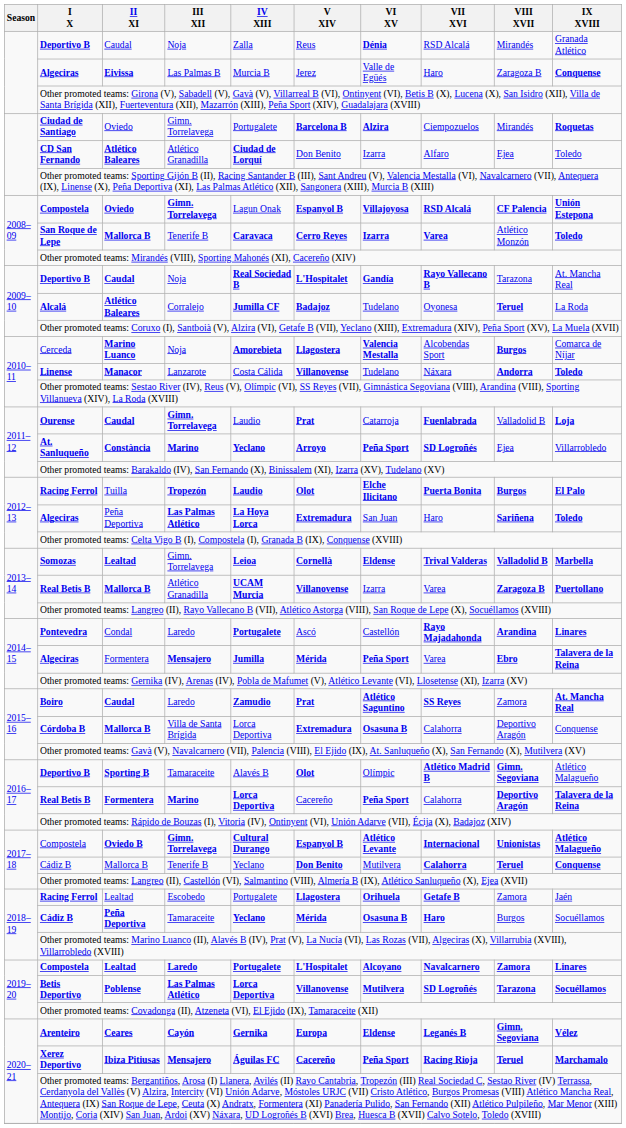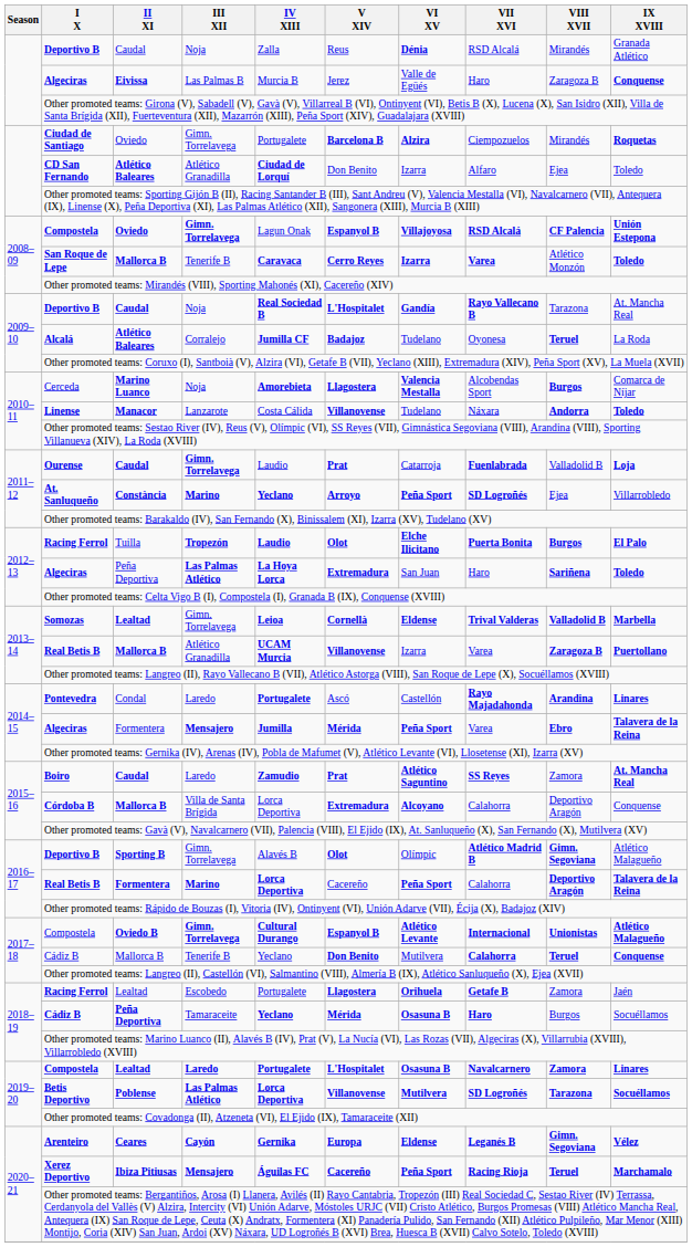Córdoba B | VI XV: Osasuna B -> Alcoyano
2016–17 / Deportivo B | III XII: Tamaraceite -> Gimn. Torrelavega
2019–20 / Compostela | VI XV: Alcoyano -> Osasuna B
